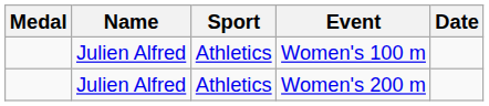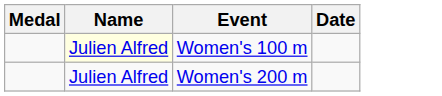- column: Sport | Athletics | Athletics
Women's 100 m | Name: no background -> lightyellow background
